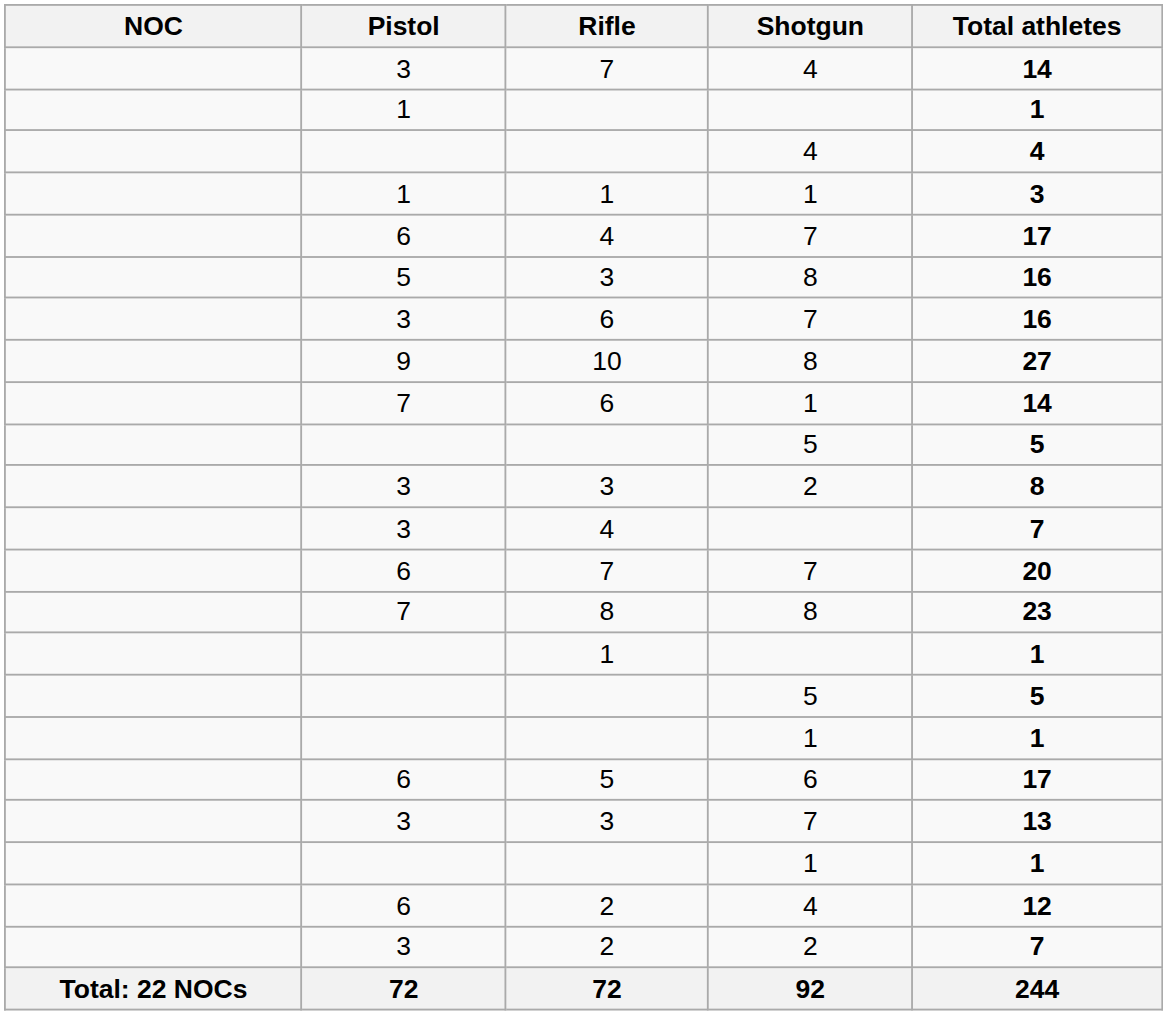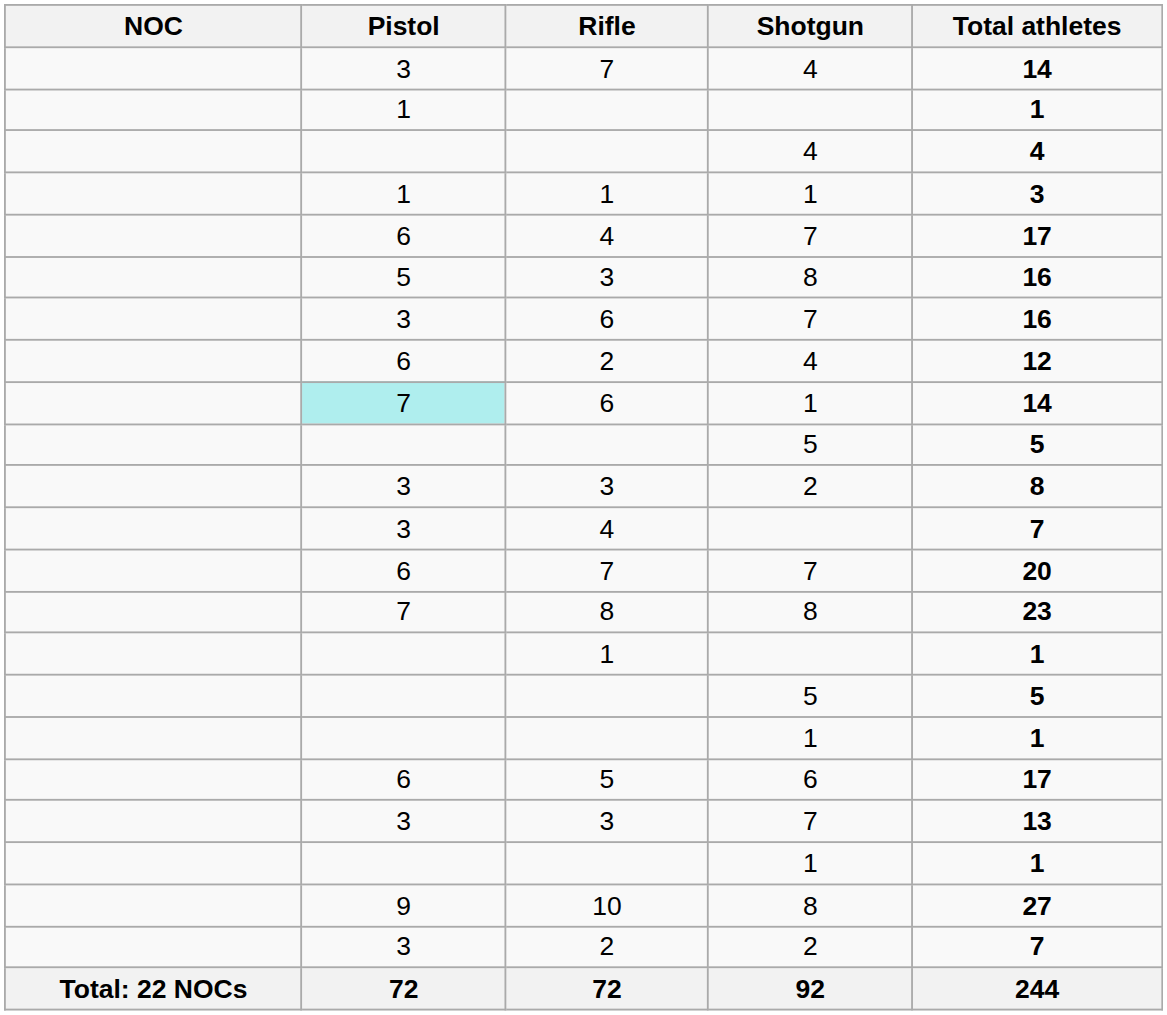rows swapped: 2 / 4 <-> 10
6 / 1 | Pistol: no background -> paleturquoise background
